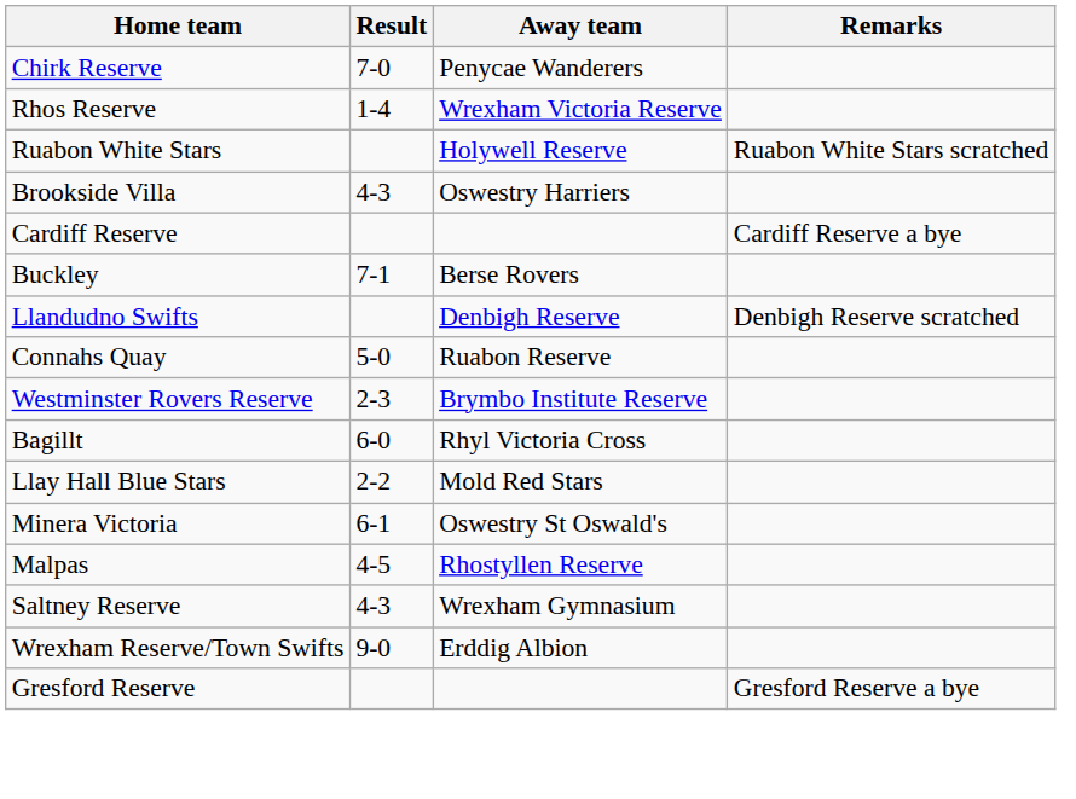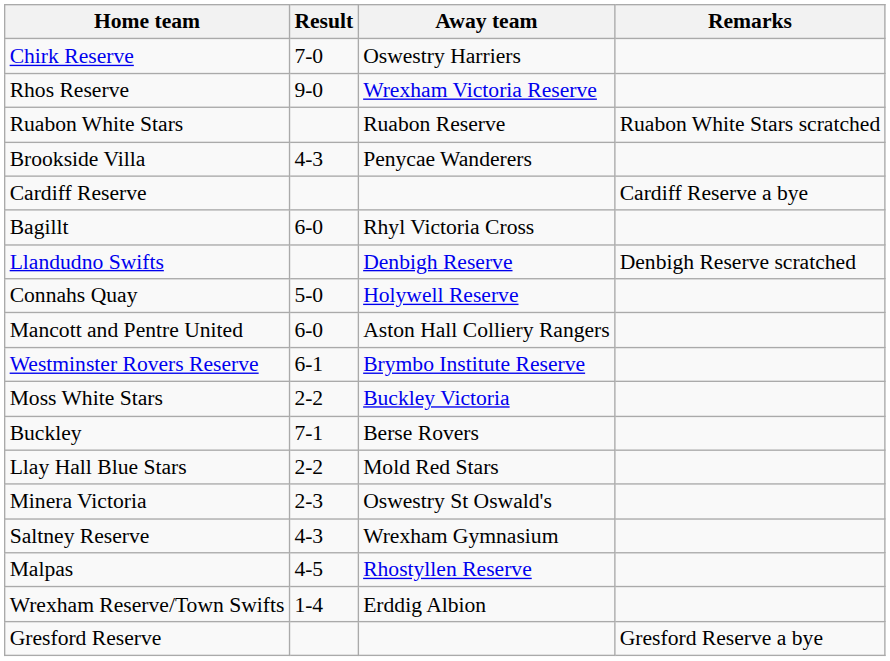Chirk Reserve | Away team: Penycae Wanderers -> Oswestry Harriers
Rhos Reserve | Result: 1-4 -> 9-0
Ruabon White Stars | Away team: Holywell Reserve -> Ruabon Reserve
Brookside Villa | Away team: Oswestry Harriers -> Penycae Wanderers
rows swapped: Bagillt <-> Buckley
Connahs Quay | Away team: Ruabon Reserve -> Holywell Reserve
+ row: Mancott and Pentre United | 6-0 | Aston Hall Colliery Rangers
Westminster Rovers Reserve | Result: 2-3 -> 6-1
+ row: Moss White Stars | 2-2 | Buckley Victoria
Minera Victoria | Result: 6-1 -> 2-3
rows swapped: Saltney Reserve <-> Malpas
Wrexham Reserve/Town Swifts | Result: 9-0 -> 1-4
